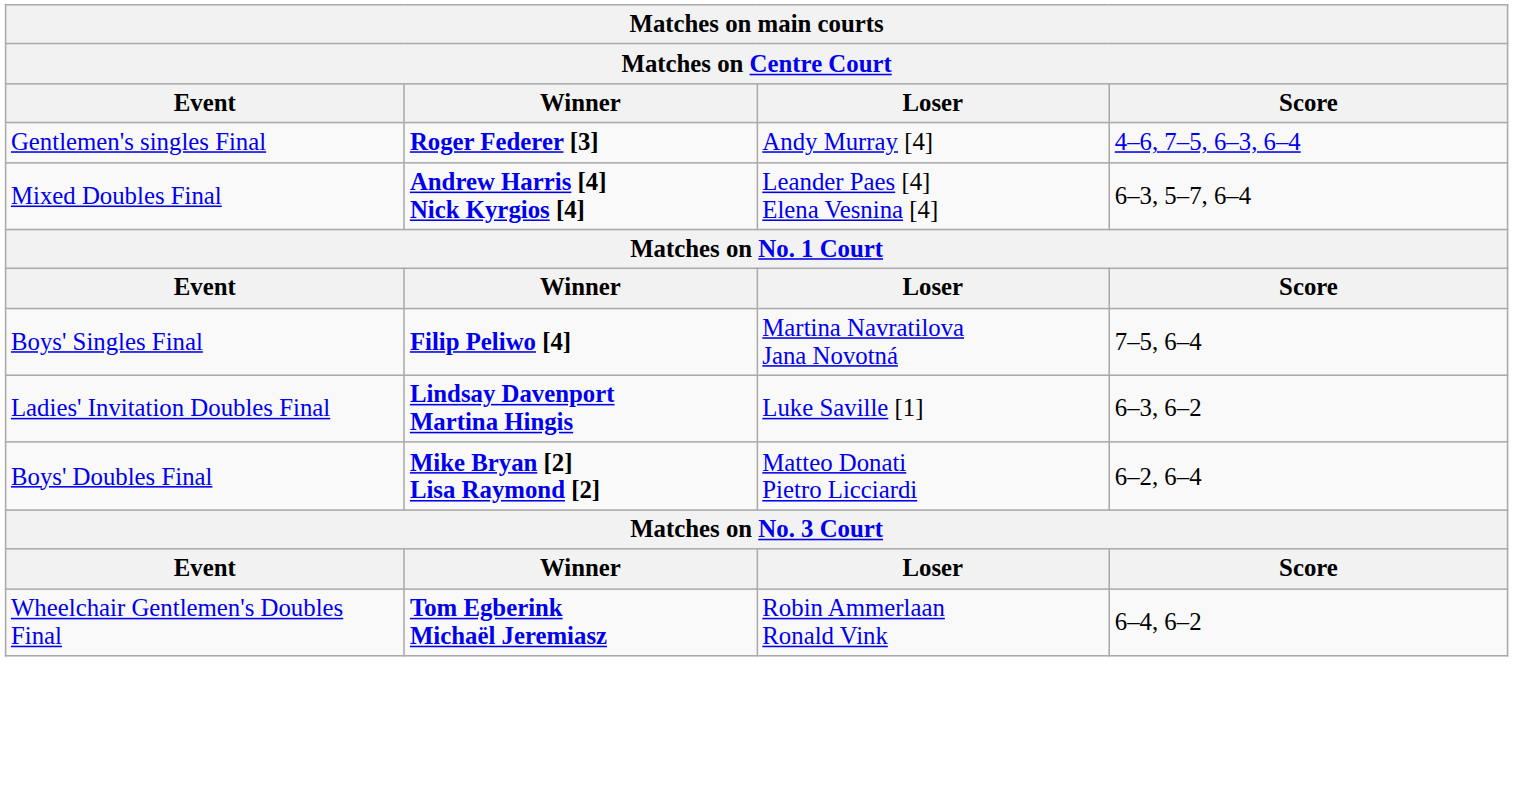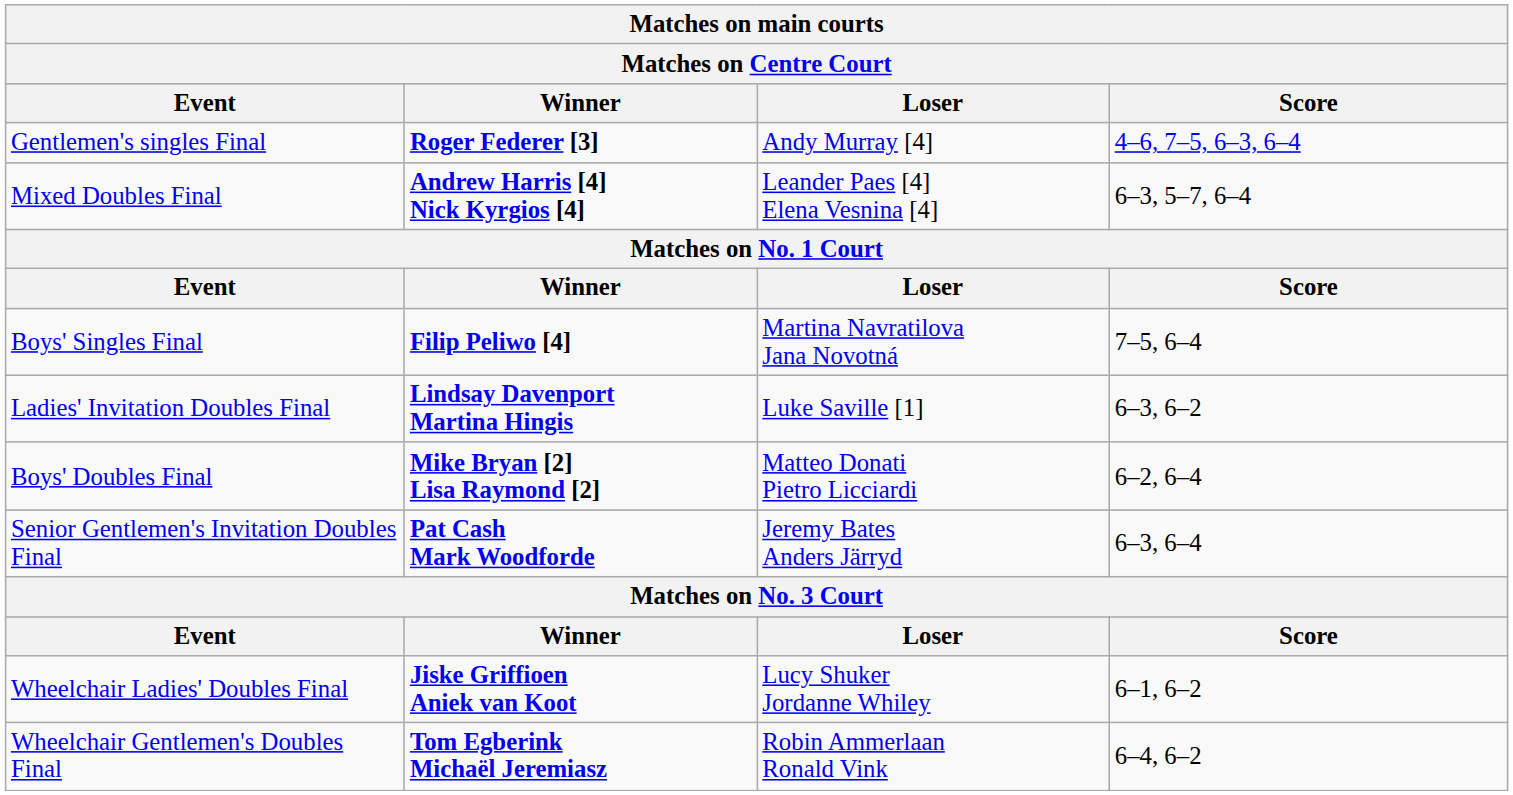+ row: Senior Gentlemen's Invitation Doubles Final | Pat Cash Mark Woodforde | Jeremy Bates Anders Järryd | 6–3, 6–4
+ row: Wheelchair Ladies' Doubles Final | Jiske Griffioen Aniek van Koot | Lucy Shuker Jordanne Whiley | 6–1, 6–2
